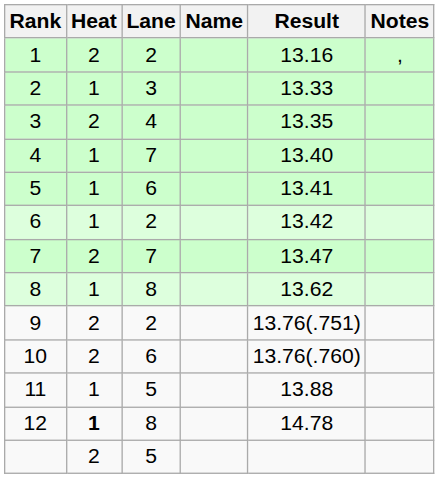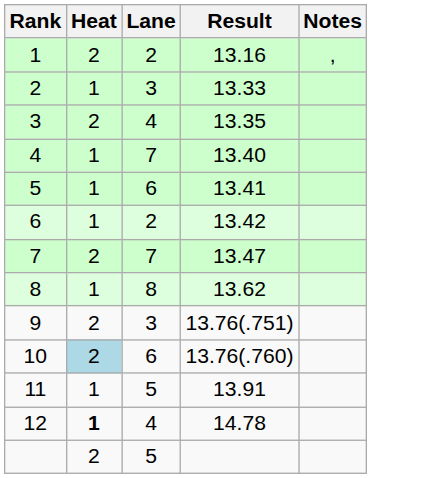- column: Name
9 | Lane: 2 -> 3
10 | Heat: no background -> lightblue background
11 | Result: 13.88 -> 13.91
12 | Lane: 8 -> 4
